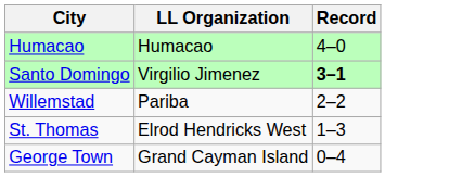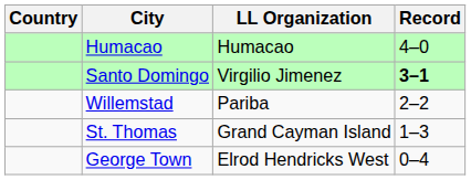+ column: Country
St. Thomas | LL Organization: Elrod Hendricks West -> Grand Cayman Island
George Town | LL Organization: Grand Cayman Island -> Elrod Hendricks West
